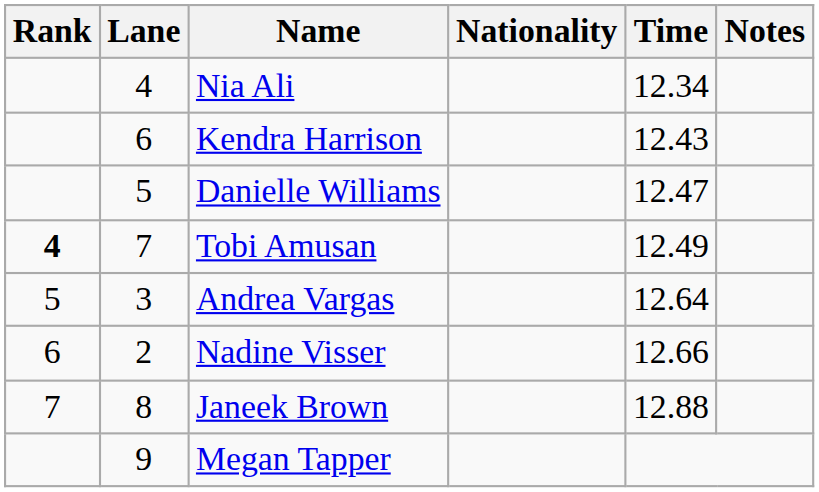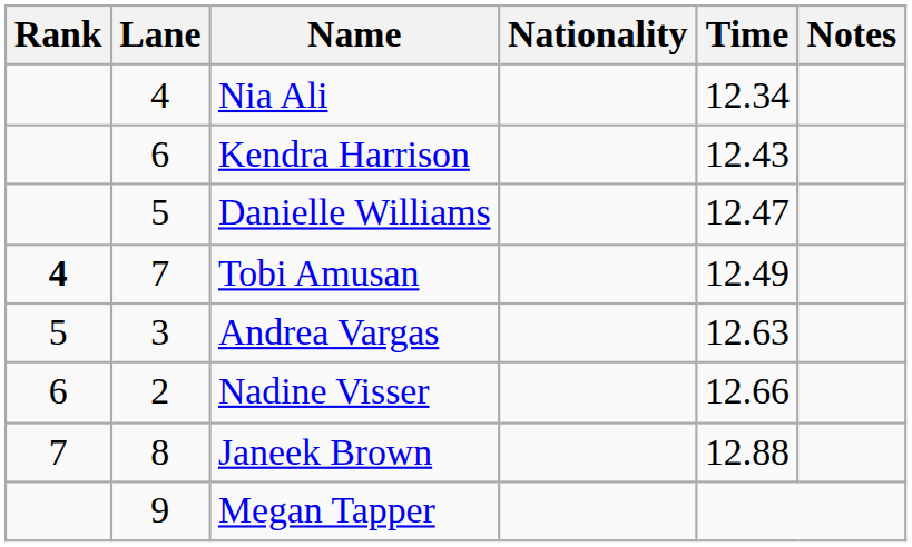Andrea Vargas | Time: 12.64 -> 12.63
